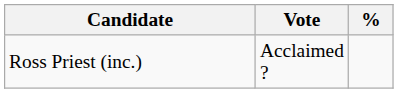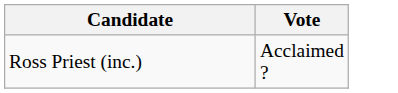- column: %
